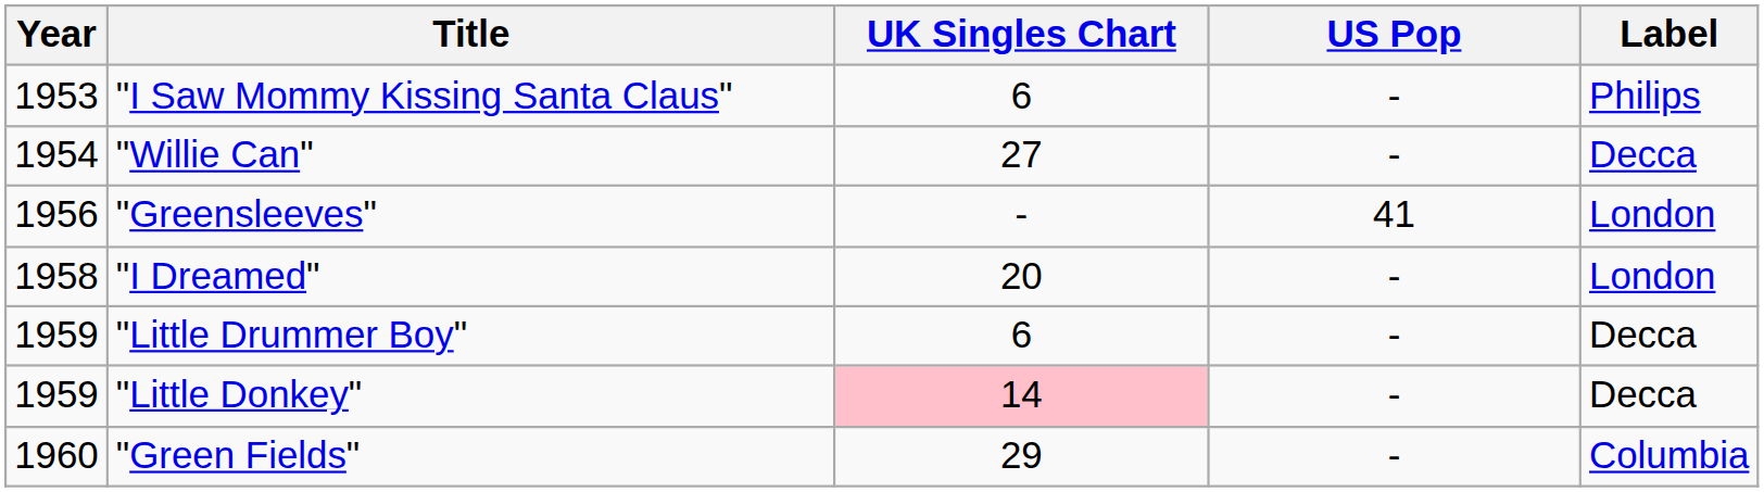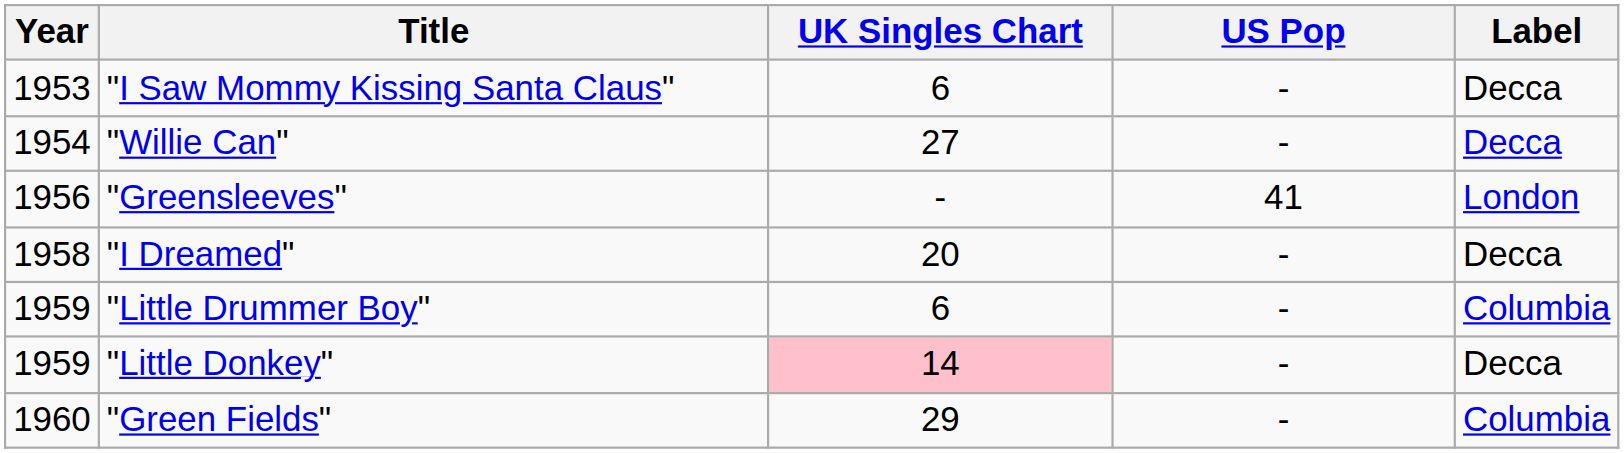"I Saw Mommy Kissing Santa Claus" | Label: Philips -> Decca
"I Dreamed" | Label: London -> Decca
"Little Drummer Boy" | Label: Decca -> Columbia
